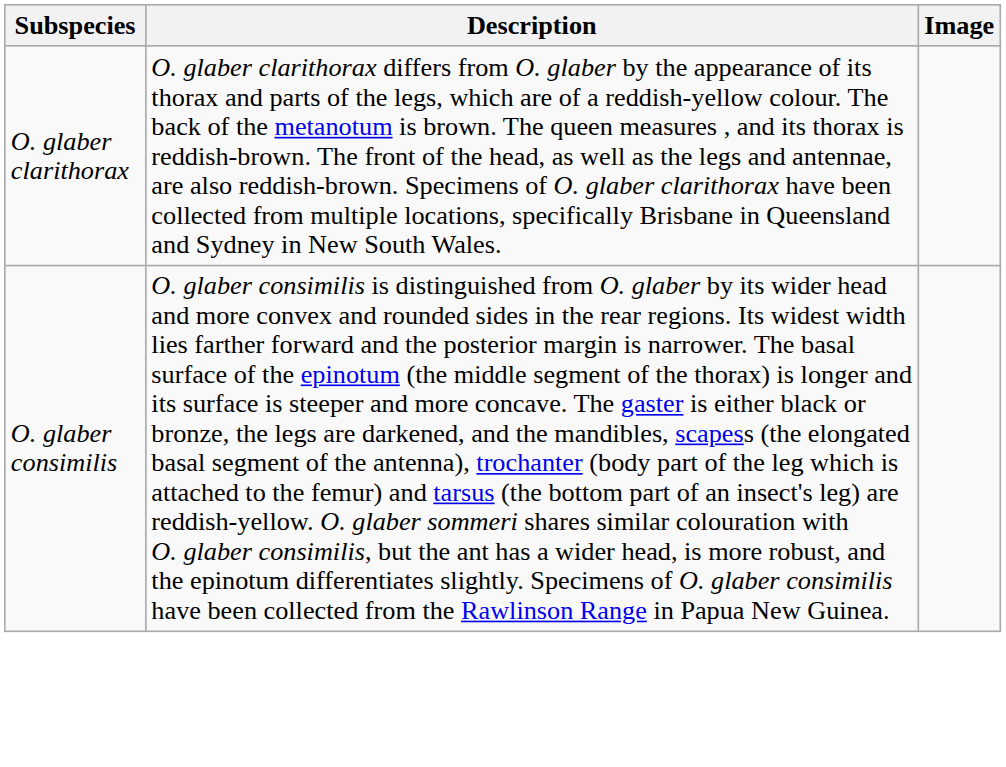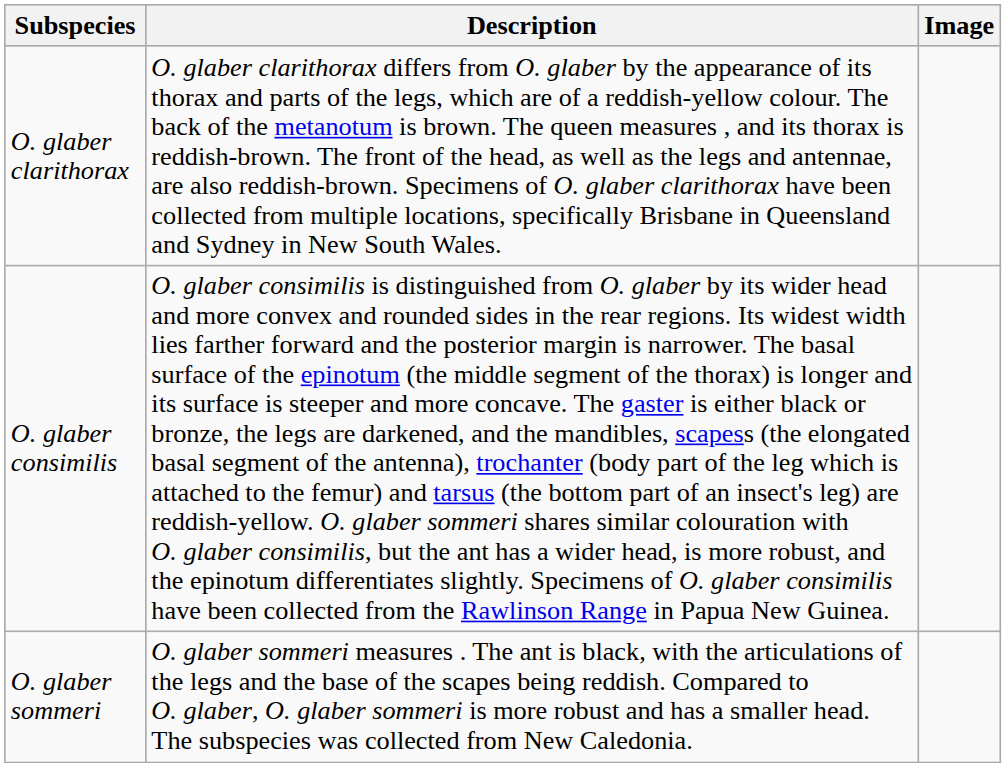+ row: O. glaber sommeri | O. glaber sommeri measures . The ant is black, with the articulations of the legs and the base of the scapes being reddish. Compared to O. glaber, O. glaber sommeri is more robust and has a smaller head. The subspecies was collected from New Caledonia.
